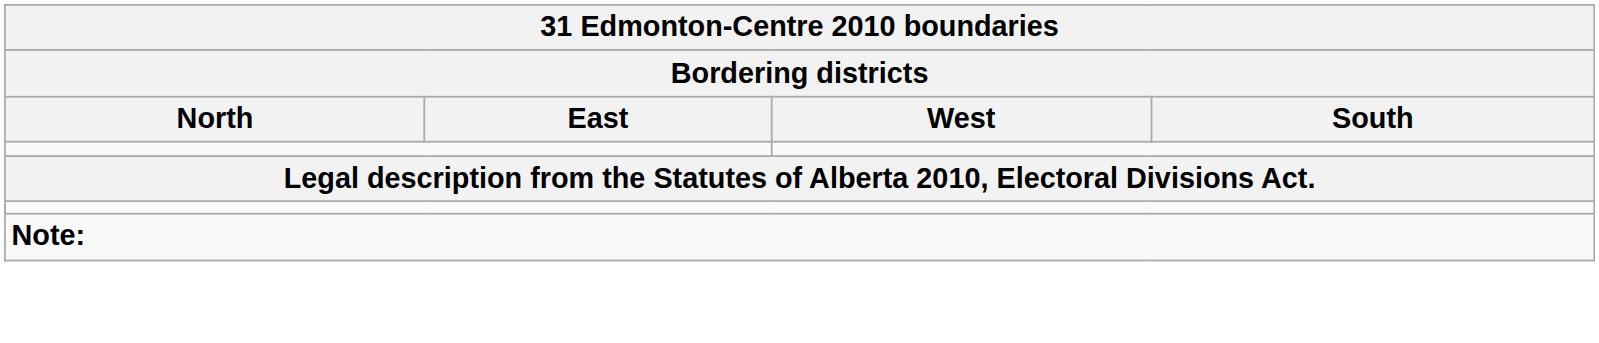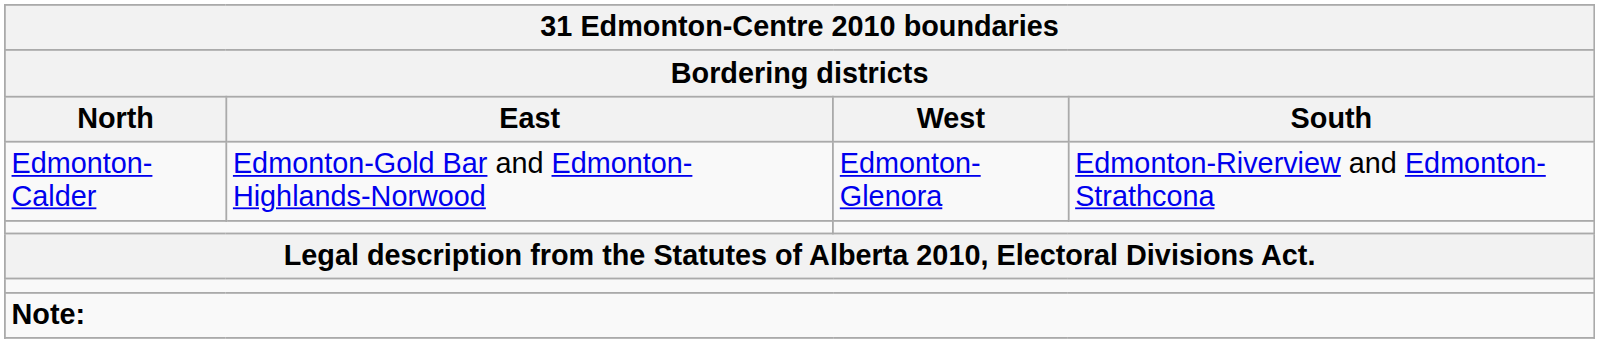+ row: Edmonton-Calder | Edmonton-Gold Bar and Edmonton-Highlands-Norwood | Edmonton-Glenora | Edmonton-Riverview and Edmonton-Strathcona
